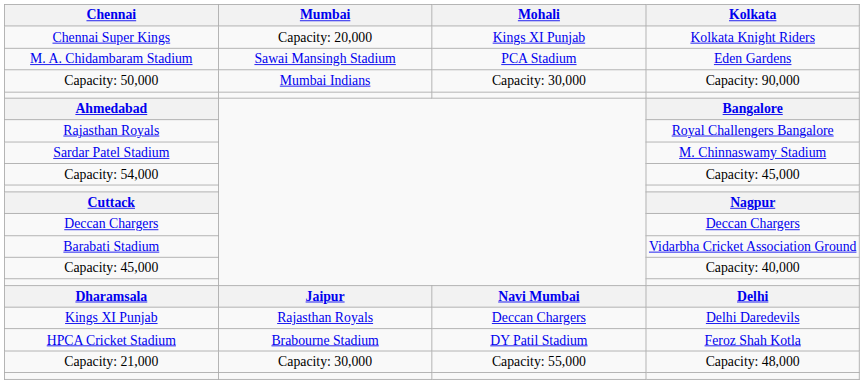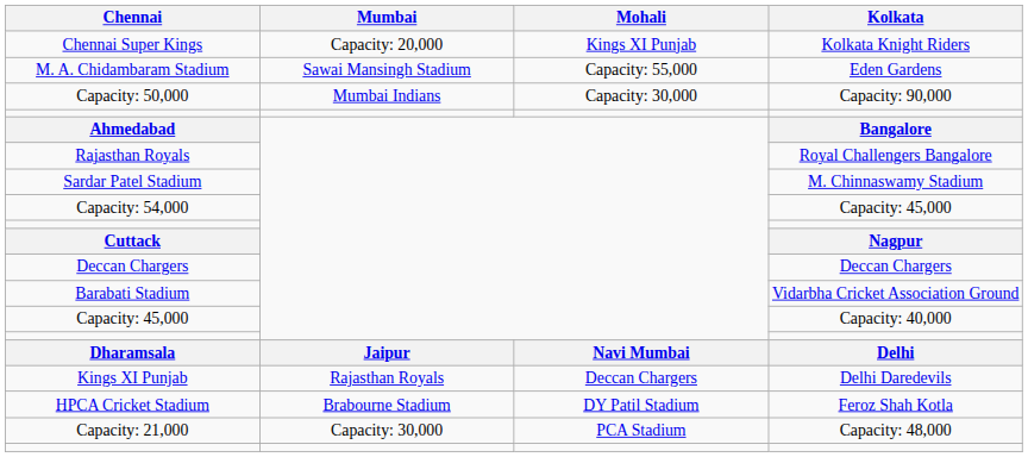M. A. Chidambaram Stadium | Mohali: PCA Stadium -> Capacity: 55,000
Capacity: 21,000 | Mohali: Capacity: 55,000 -> PCA Stadium
